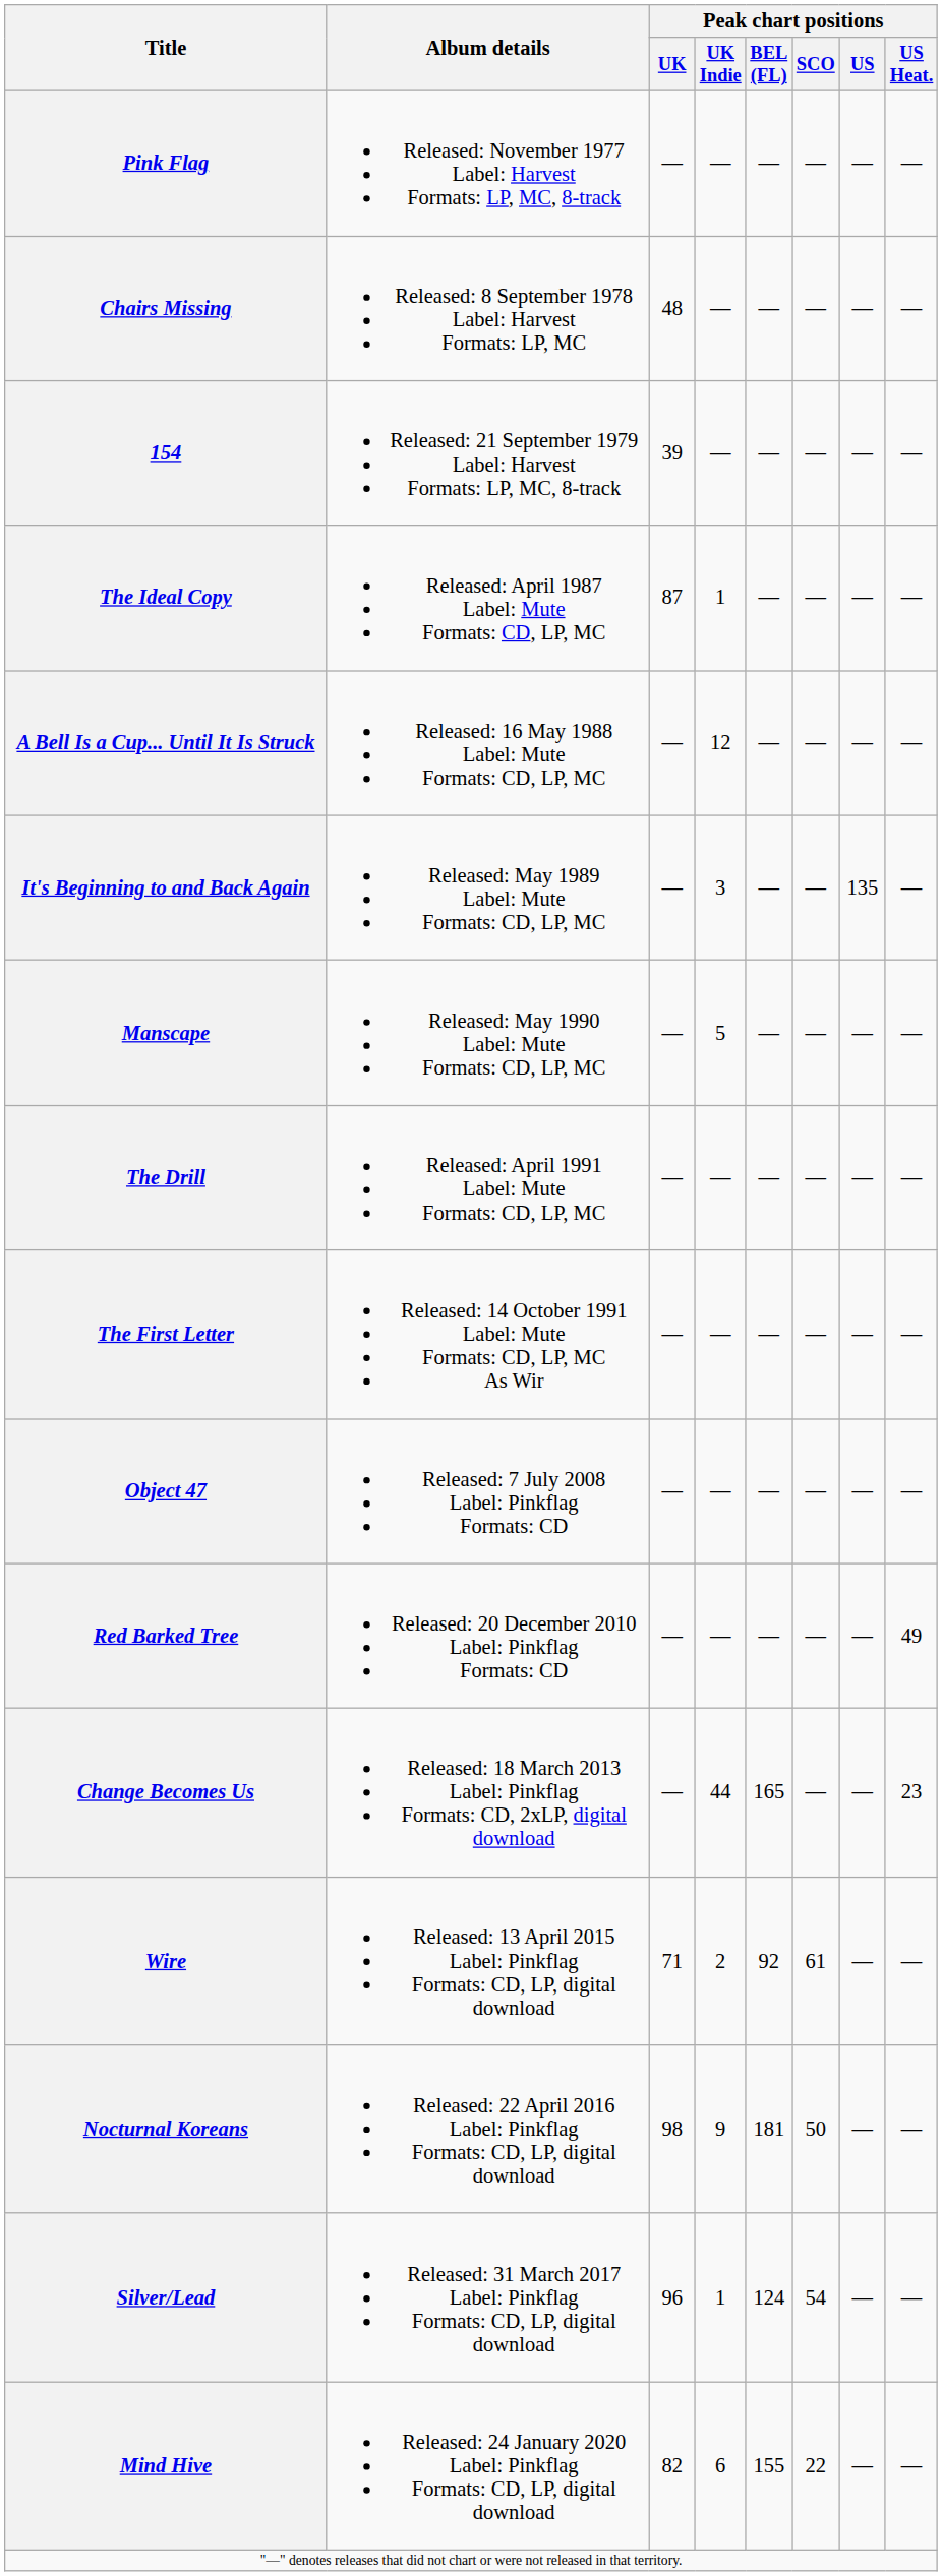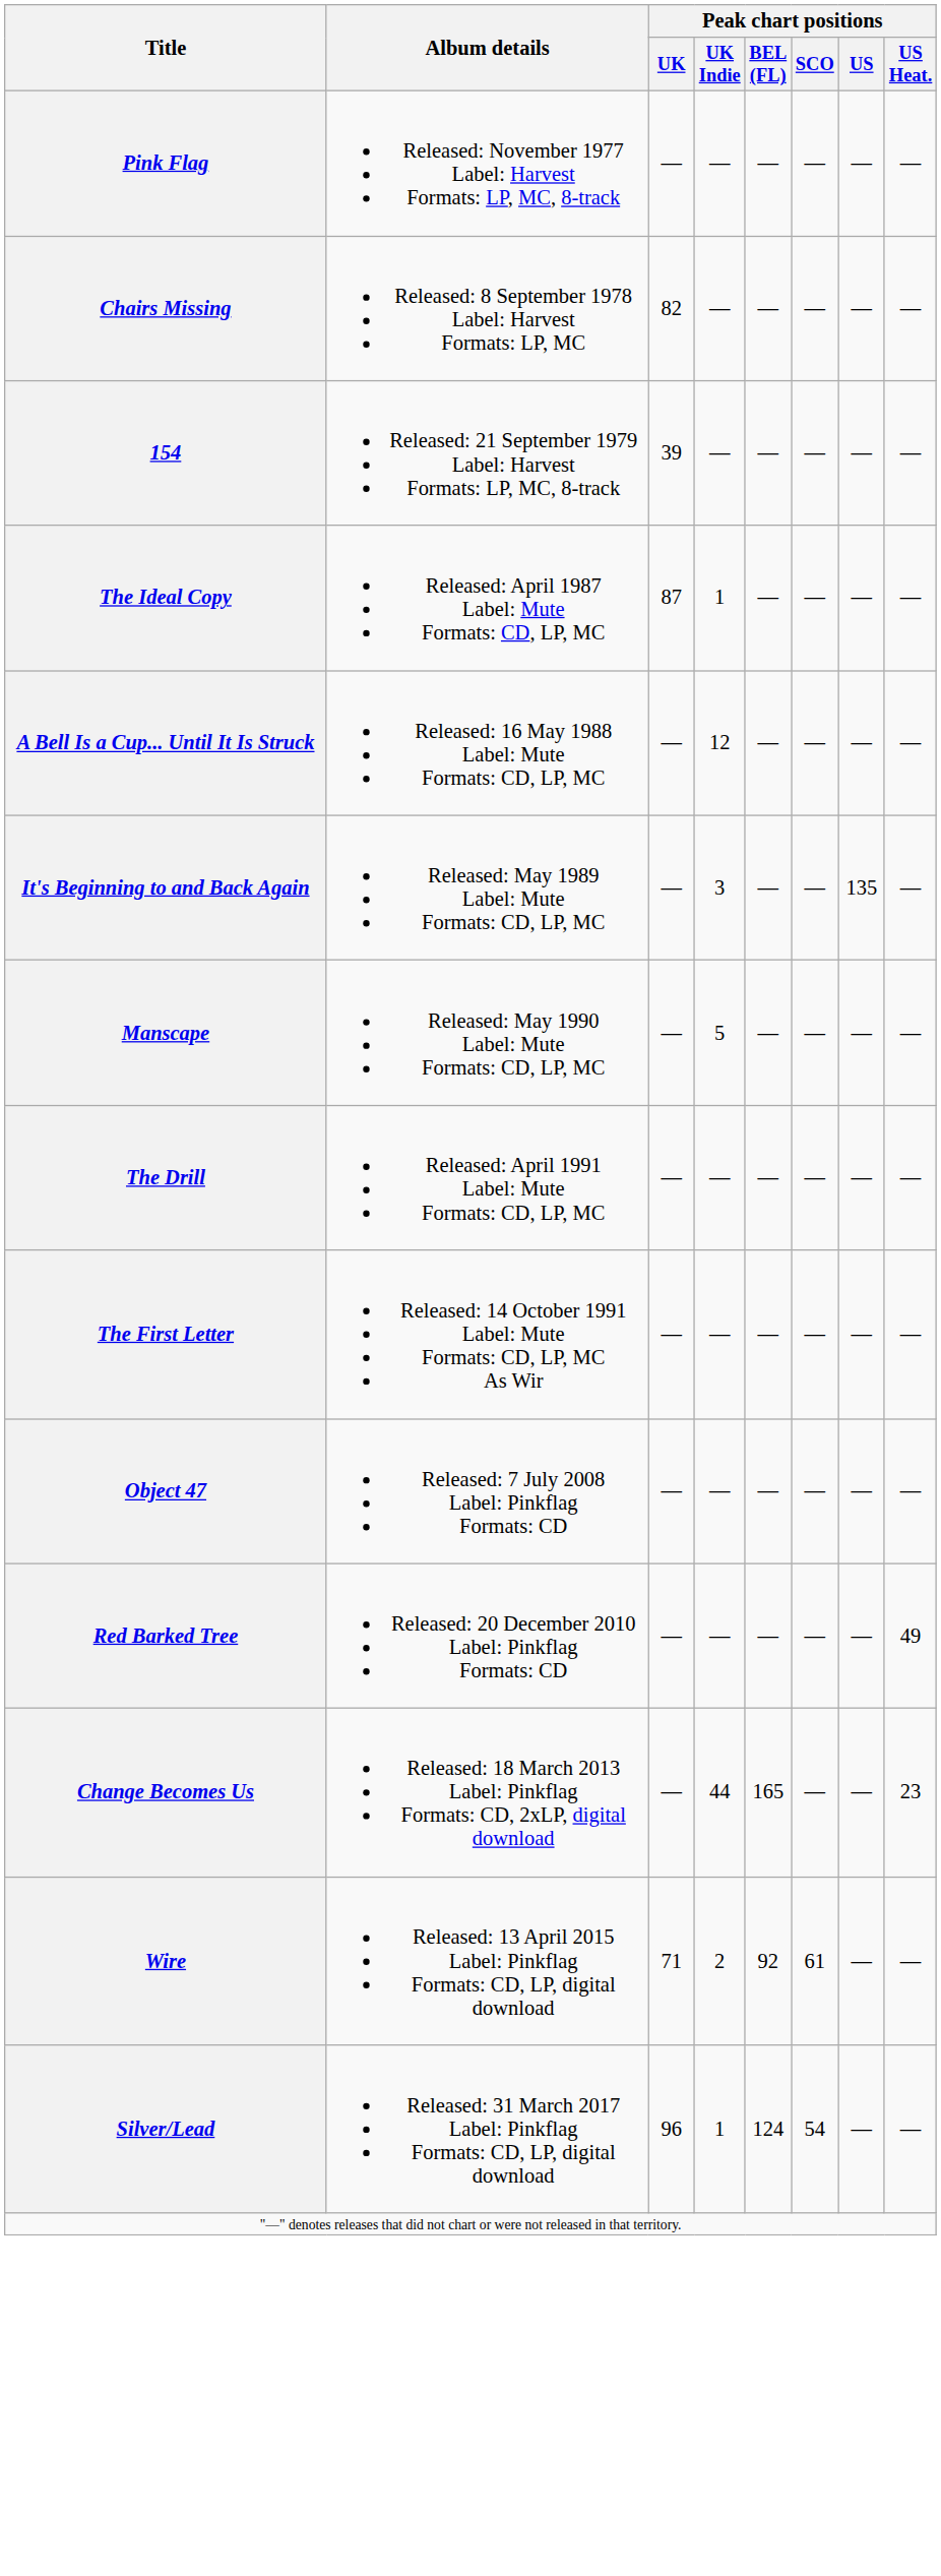Chairs Missing | Peak chart positions / UK: 48 -> 82
- row: Nocturnal Koreans | Released: 22 April 2016 Label: Pinkflag Formats: CD, LP, digital download | 98 | 9 | 181 | 50 | — | —
- row: Mind Hive | Released: 24 January 2020 Label: Pinkflag Formats: CD, LP, digital download | 82 | 6 | 155 | 22 | — | —
